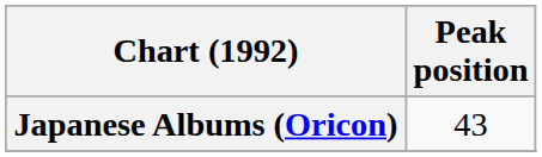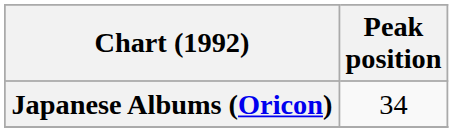Japanese Albums (Oricon) | Peak position: 43 -> 34
